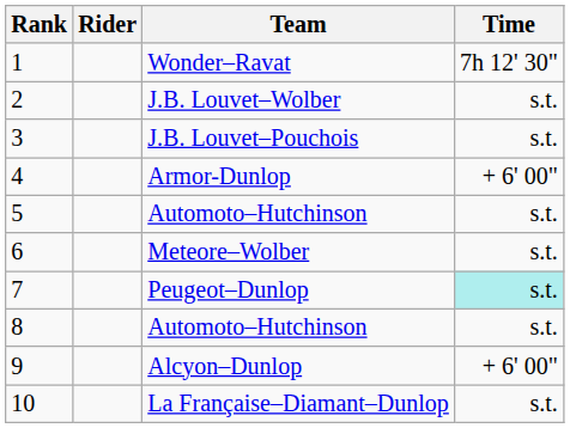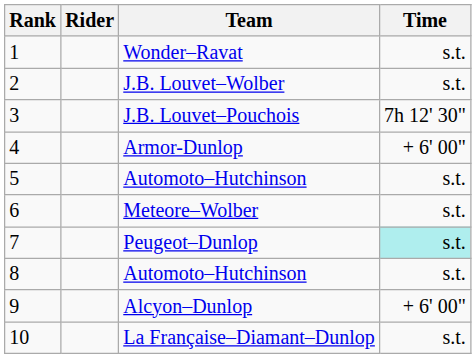Wonder–Ravat | Time: 7h 12' 30" -> s.t.
J.B. Louvet–Pouchois | Time: s.t. -> 7h 12' 30"
